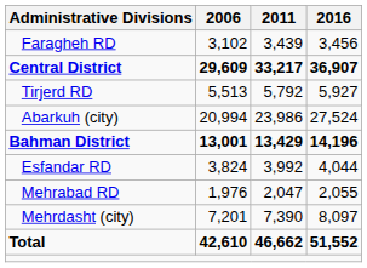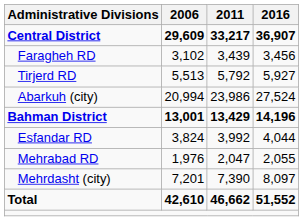rows swapped: Central District <-> Faragheh RD
